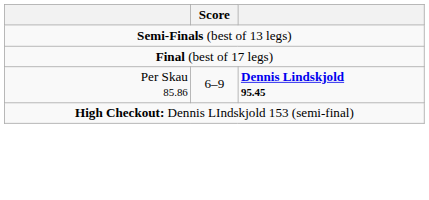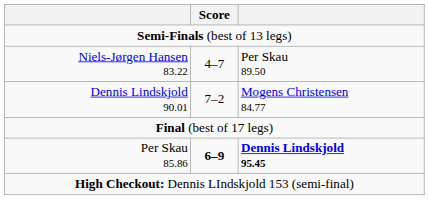+ row: Niels-Jørgen Hansen 83.22 | 4–7 | Per Skau 89.50
+ row: Dennis Lindskjold 90.01 | 7–2 | Mogens Christensen 84.77
Per Skau 85.86 | Score: normal -> bold
